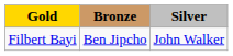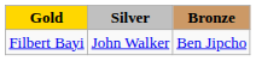columns swapped: Silver <-> Bronze
